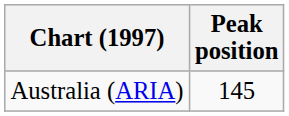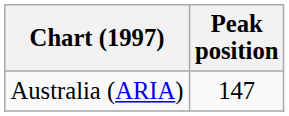Australia (ARIA) | Peak position: 145 -> 147
